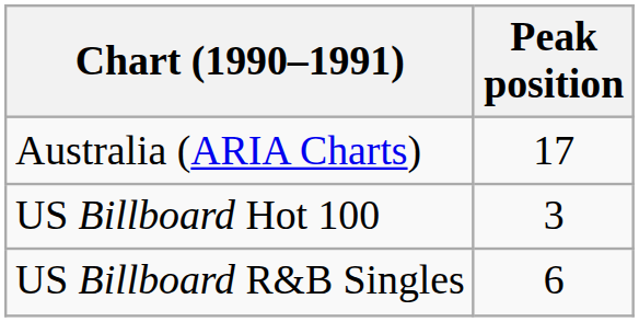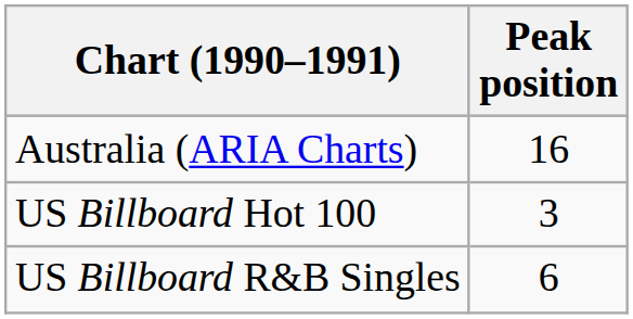Australia (ARIA Charts) | Peak position: 17 -> 16
